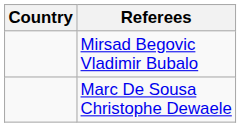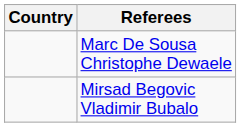rows swapped: Mirsad Begovic Vladimir Bubalo <-> Marc De Sousa Christophe Dewaele
